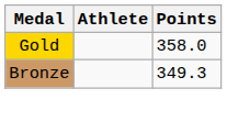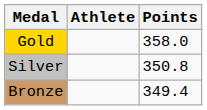+ row: Silver | 350.8
Bronze | Points: 349.3 -> 349.4
